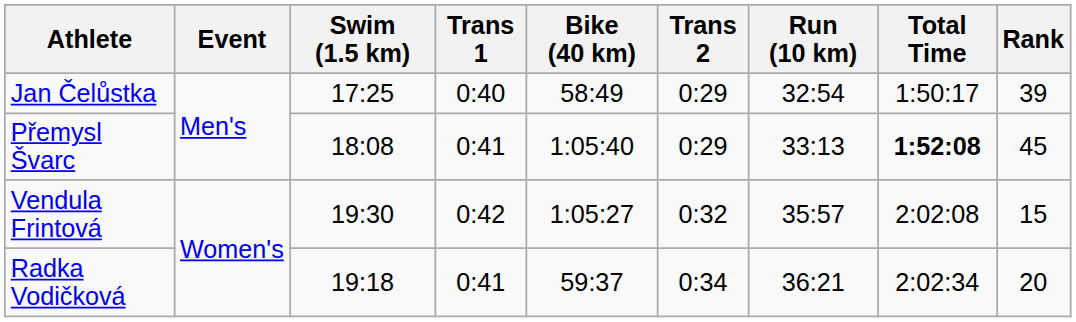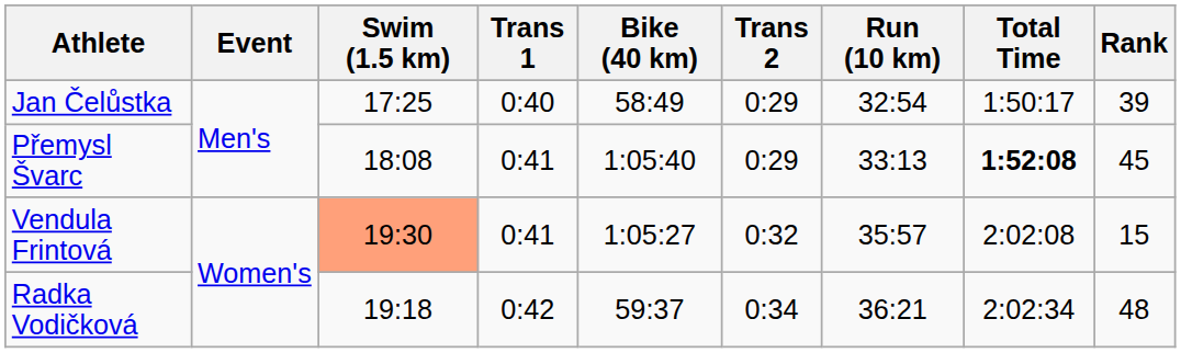Vendula Frintová | Swim (1.5 km): no background -> lightsalmon background
Vendula Frintová | Trans 1: 0:42 -> 0:41
Radka Vodičková | Trans 1: 0:41 -> 0:42
Radka Vodičková | Rank: 20 -> 48
